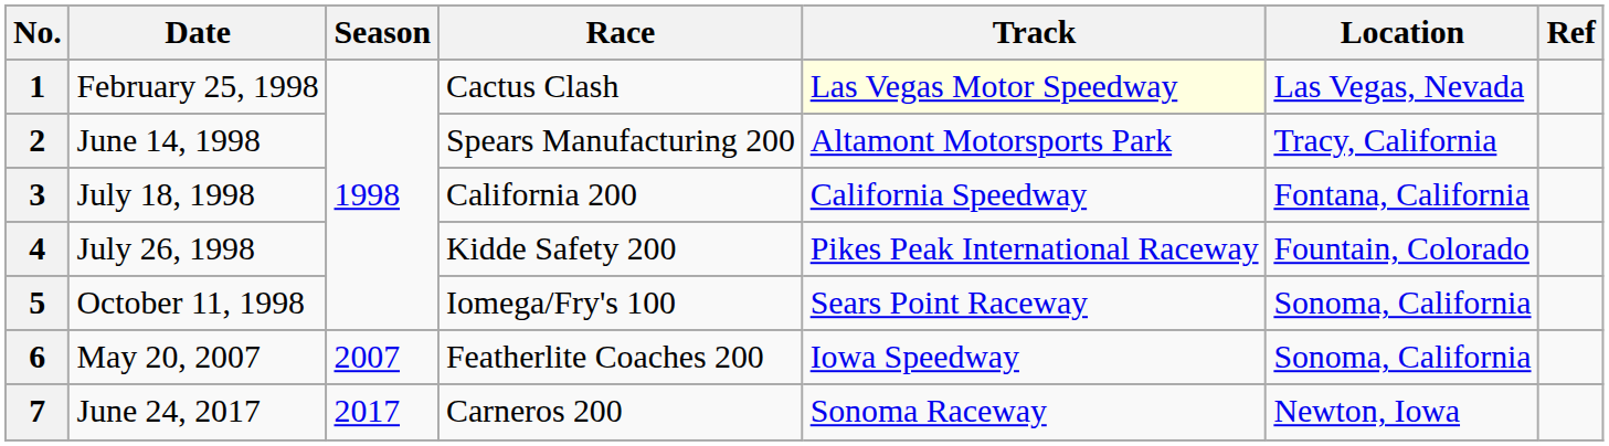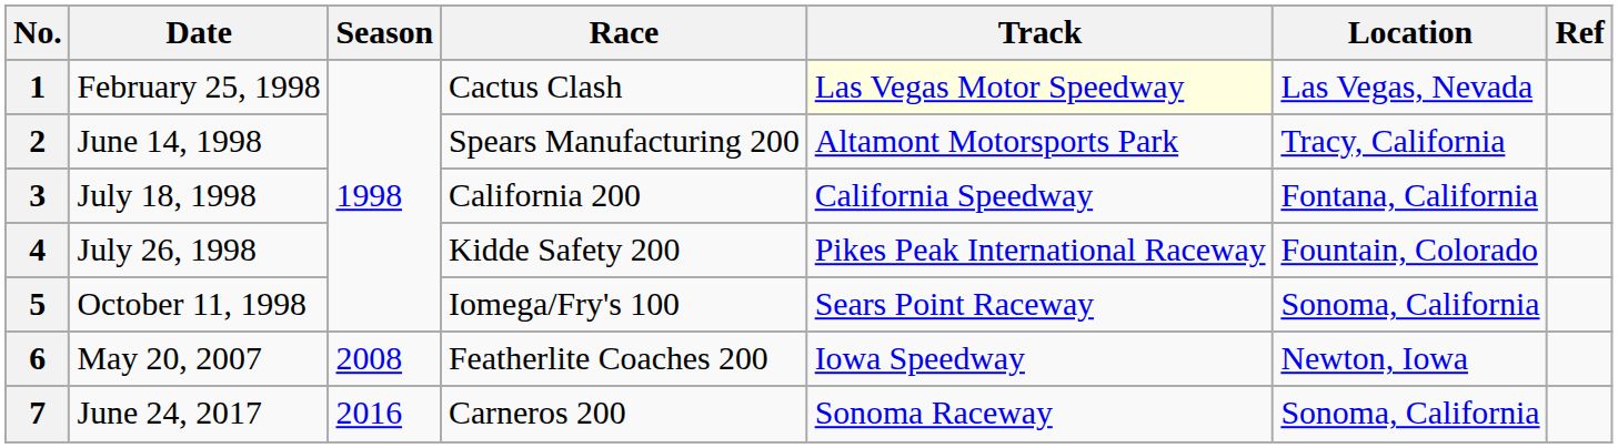6 | Season: 2007 -> 2008
6 | Location: Sonoma, California -> Newton, Iowa
7 | Season: 2017 -> 2016
7 | Location: Newton, Iowa -> Sonoma, California
